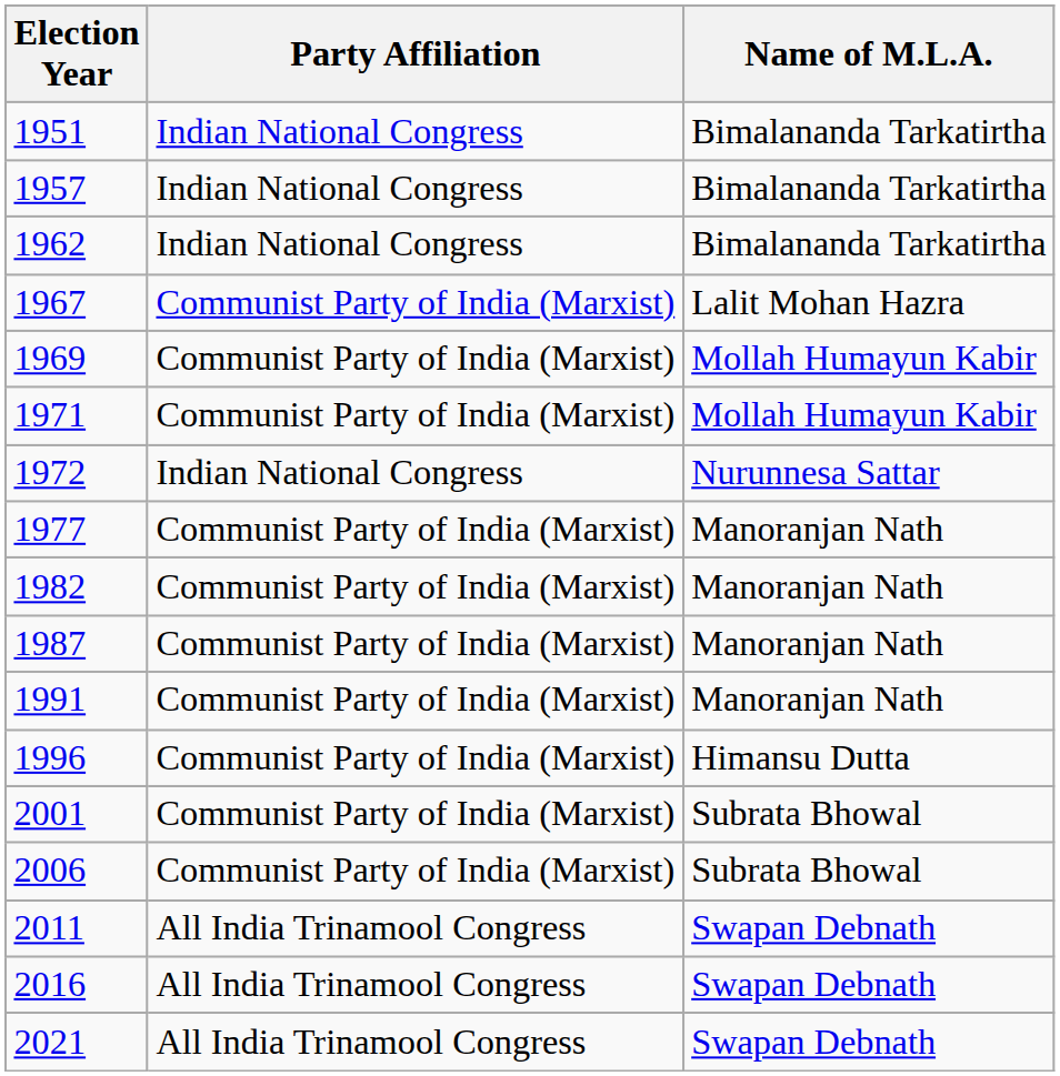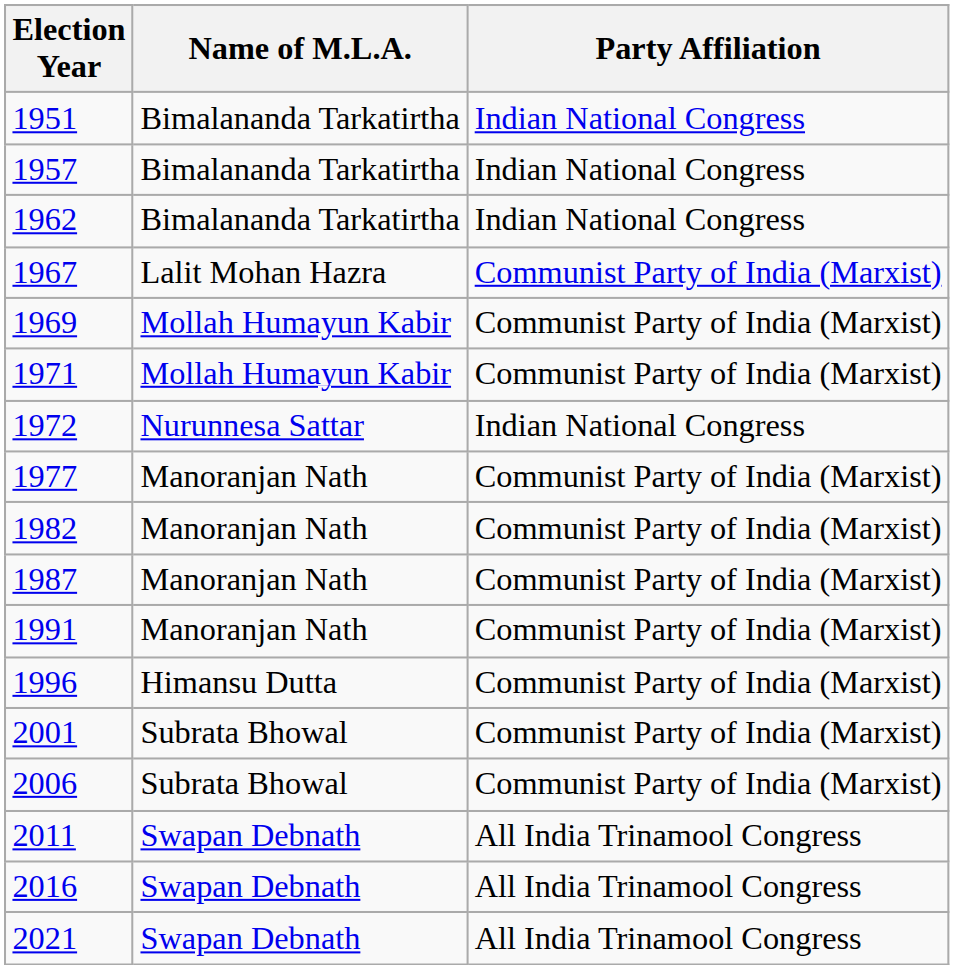columns swapped: Name of M.L.A. <-> Party Affiliation
